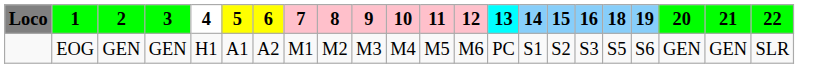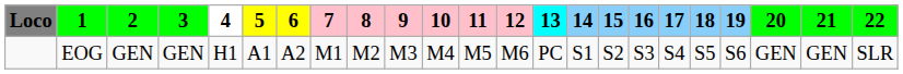+ column: 17 | S4
